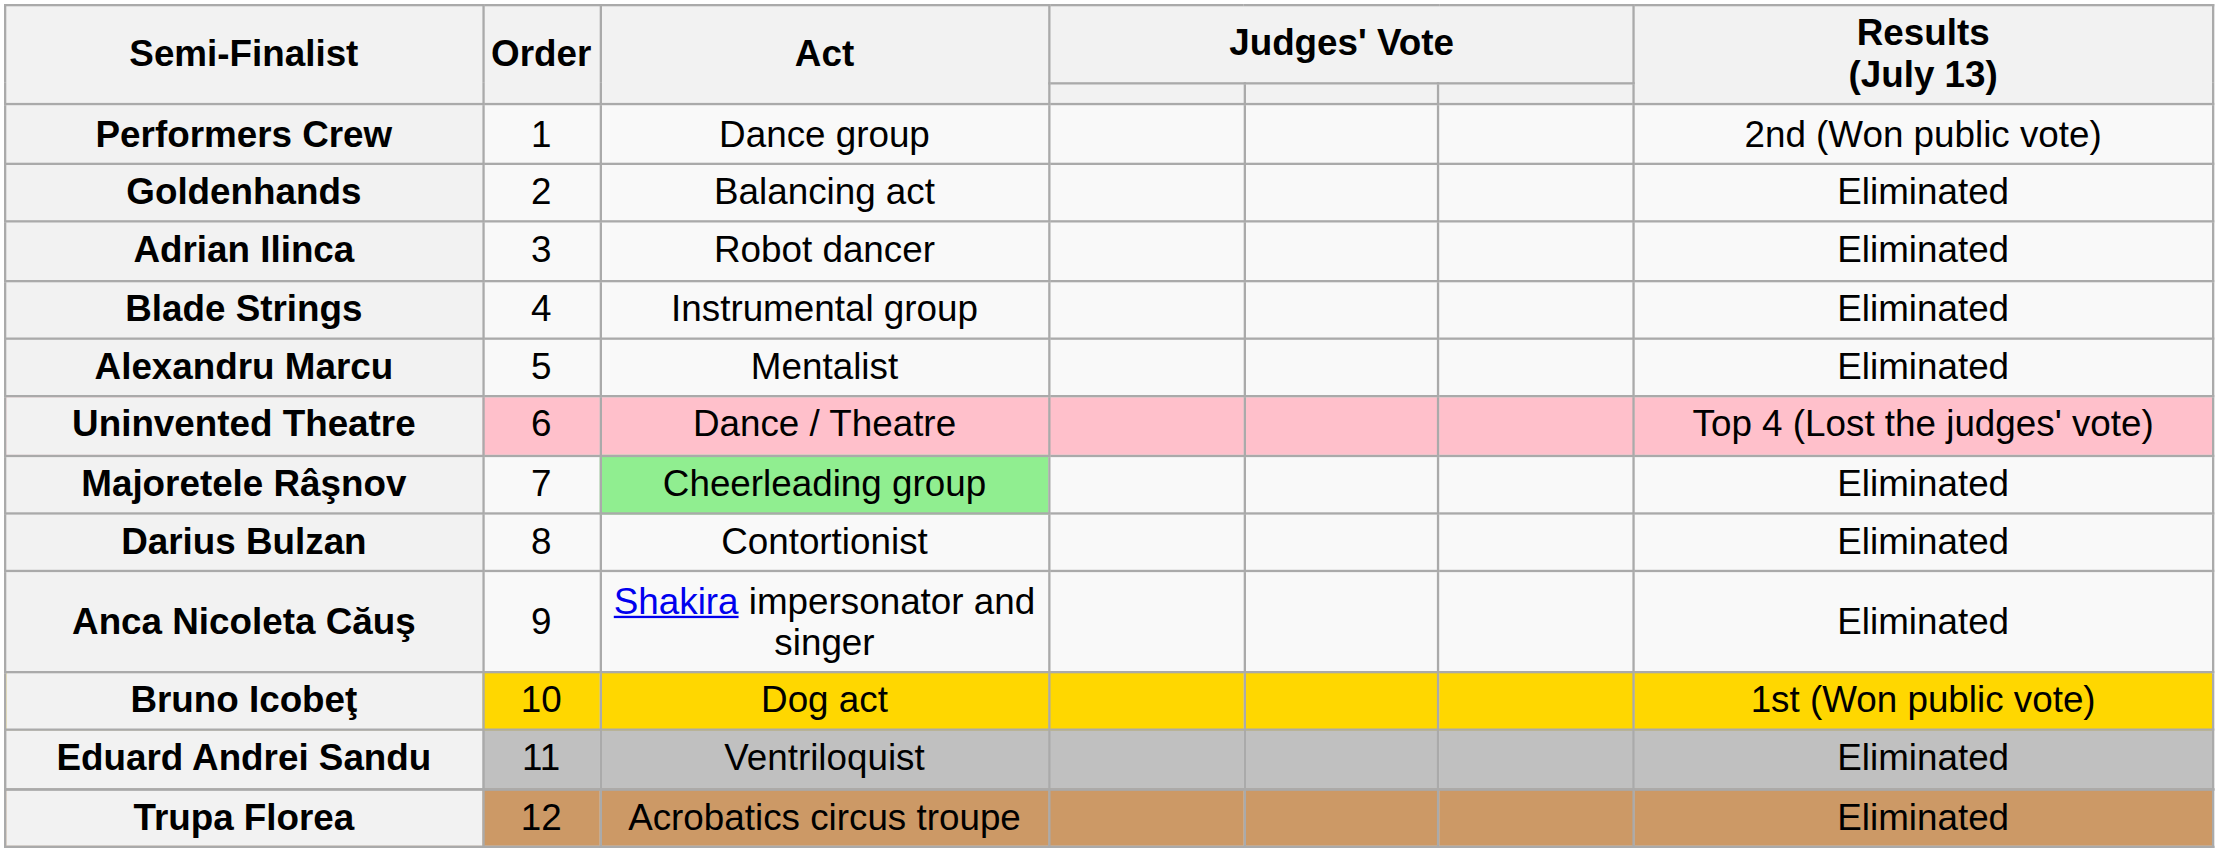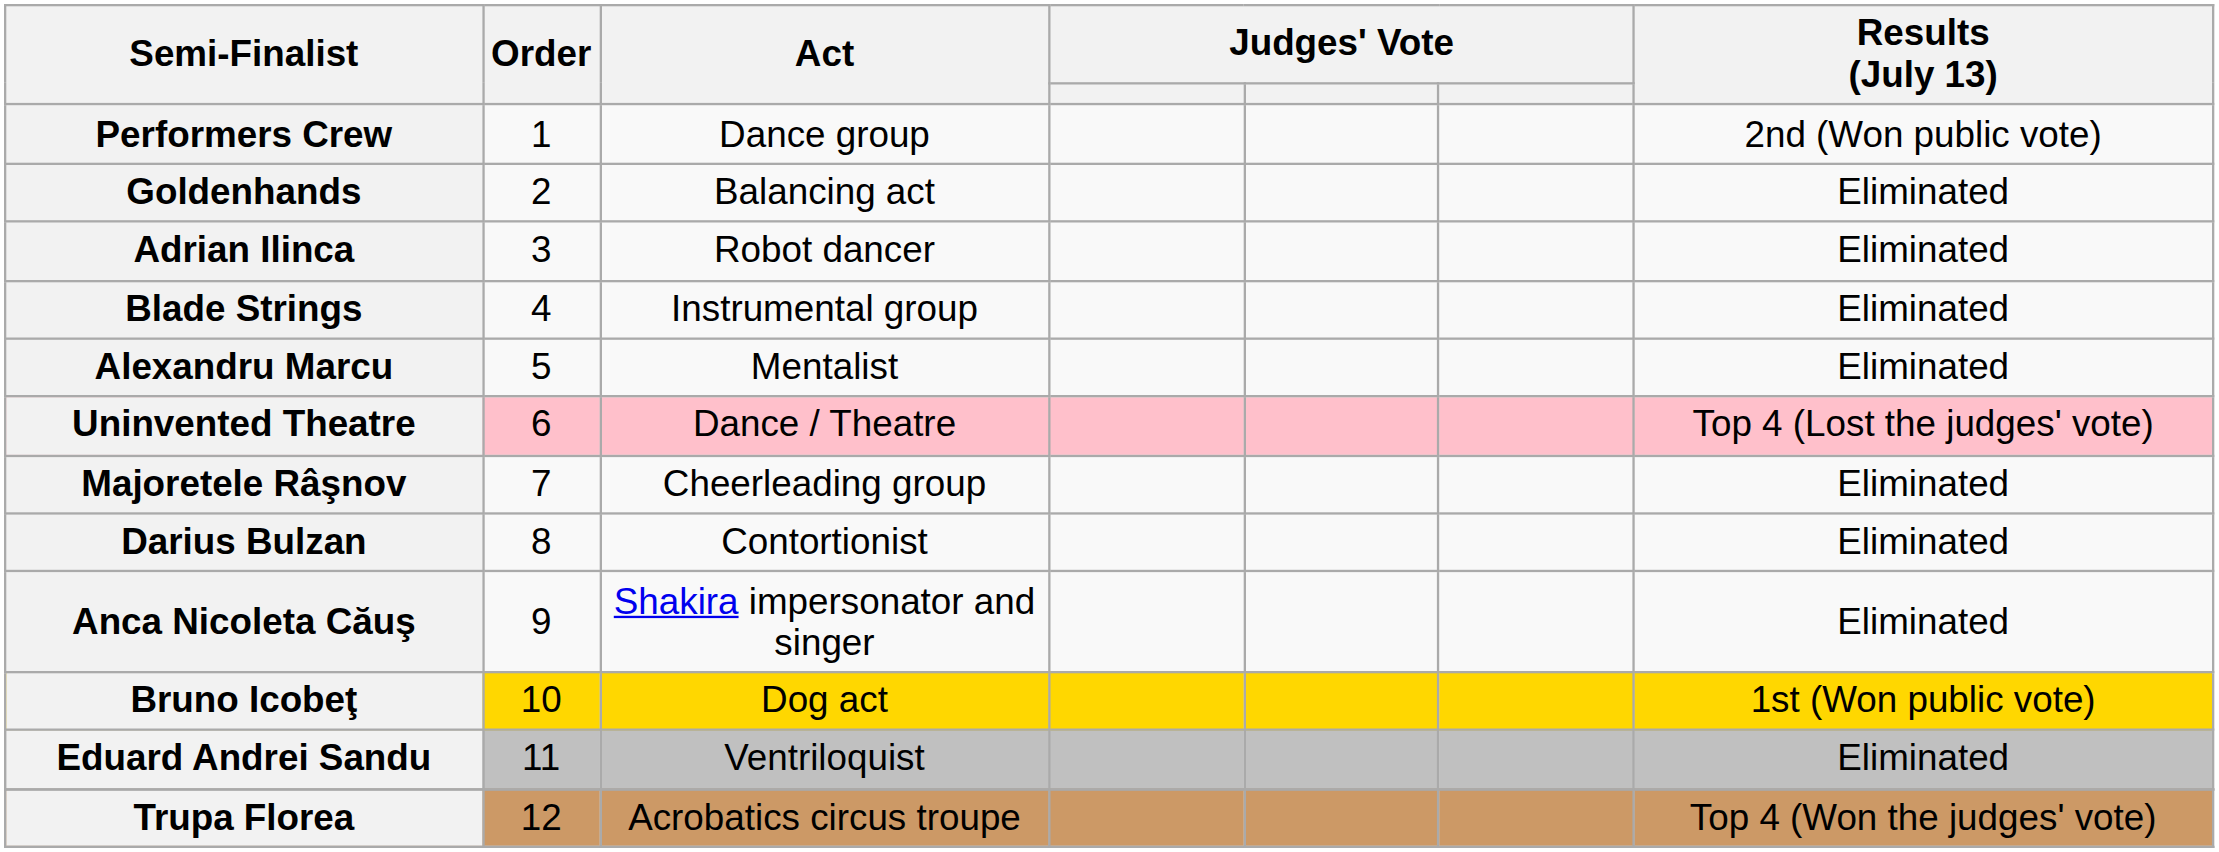Majoretele Râşnov | Act: lightgreen background -> no background
Trupa Florea | Results (July 13): Eliminated -> Top 4 (Won the judges' vote)
